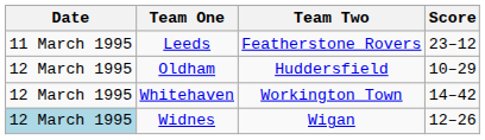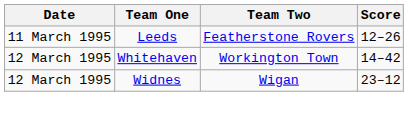Leeds | Score: 23–12 -> 12–26
- row: 12 March 1995 | Oldham | Huddersfield | 10–29
Widnes | Date: lightblue background -> no background
Widnes | Score: 12–26 -> 23–12
